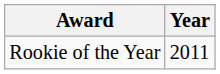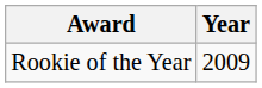Rookie of the Year | Year: 2011 -> 2009
